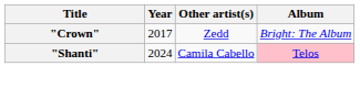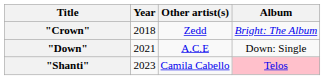"Crown" | Year: 2017 -> 2018
+ row: "Down" | 2021 | A.C.E | Down: Single
"Shanti" | Year: 2024 -> 2023
